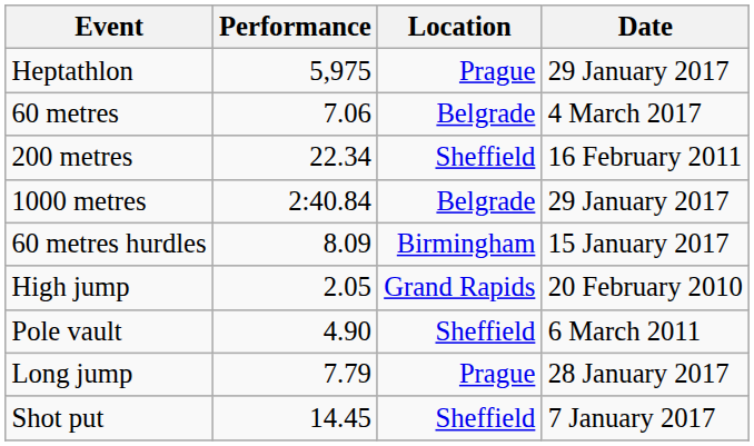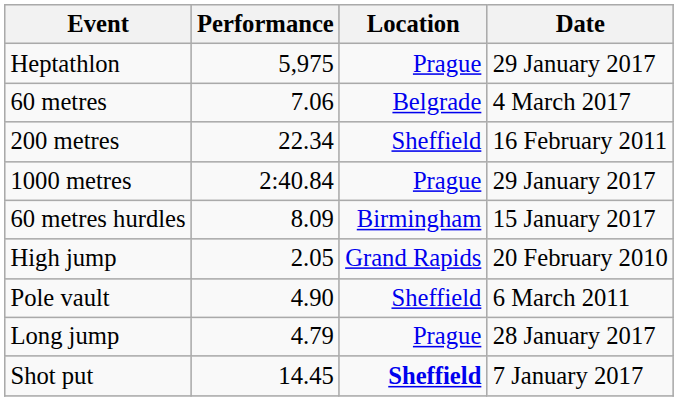1000 metres | Location: Belgrade -> Prague
Long jump | Performance: 7.79 -> 4.79
Shot put | Location: normal -> bold
